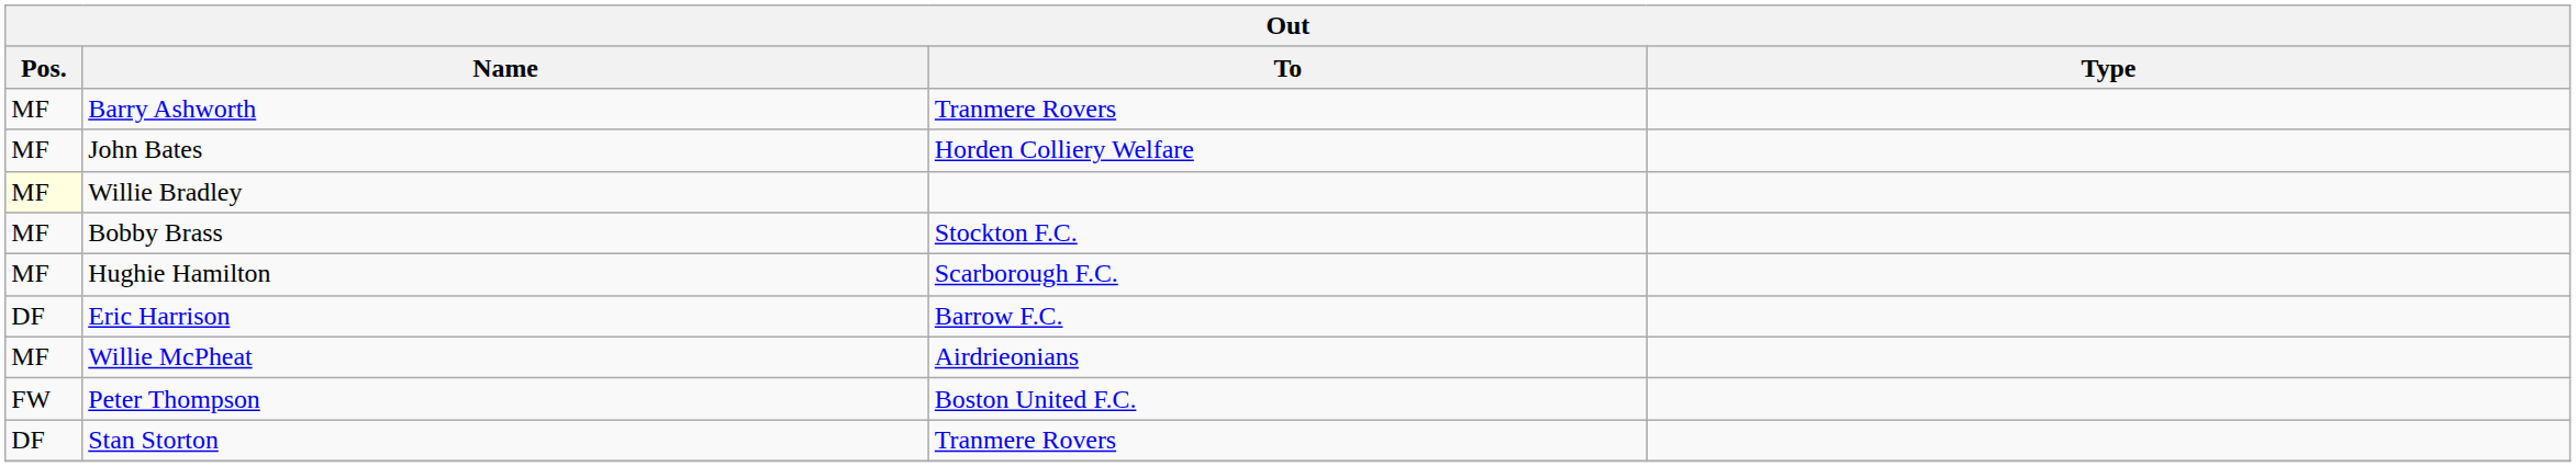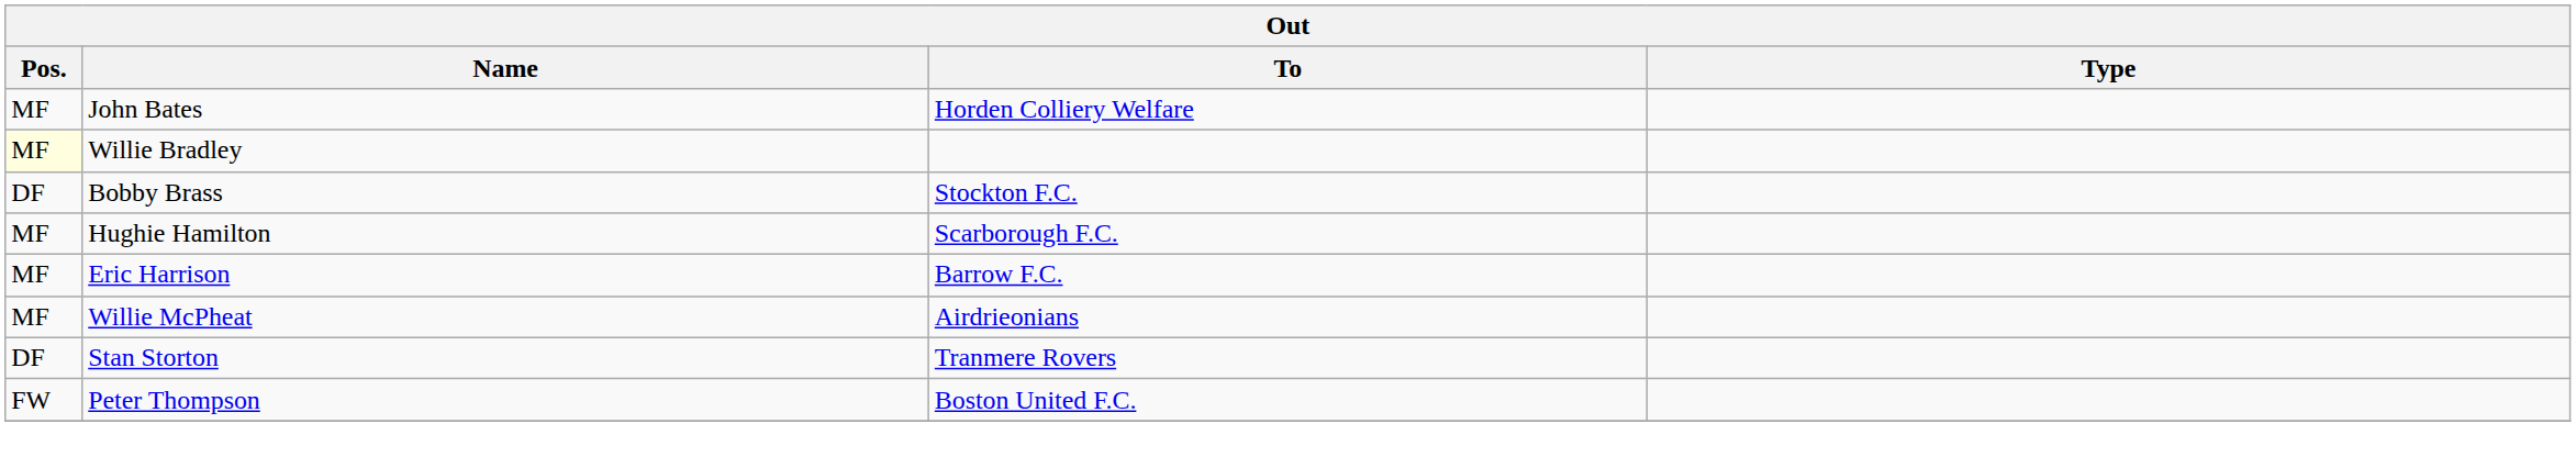- row: MF | Barry Ashworth | Tranmere Rovers
Bobby Brass | Pos.: MF -> DF
Eric Harrison | Pos.: DF -> MF
rows swapped: Stan Storton <-> Peter Thompson
